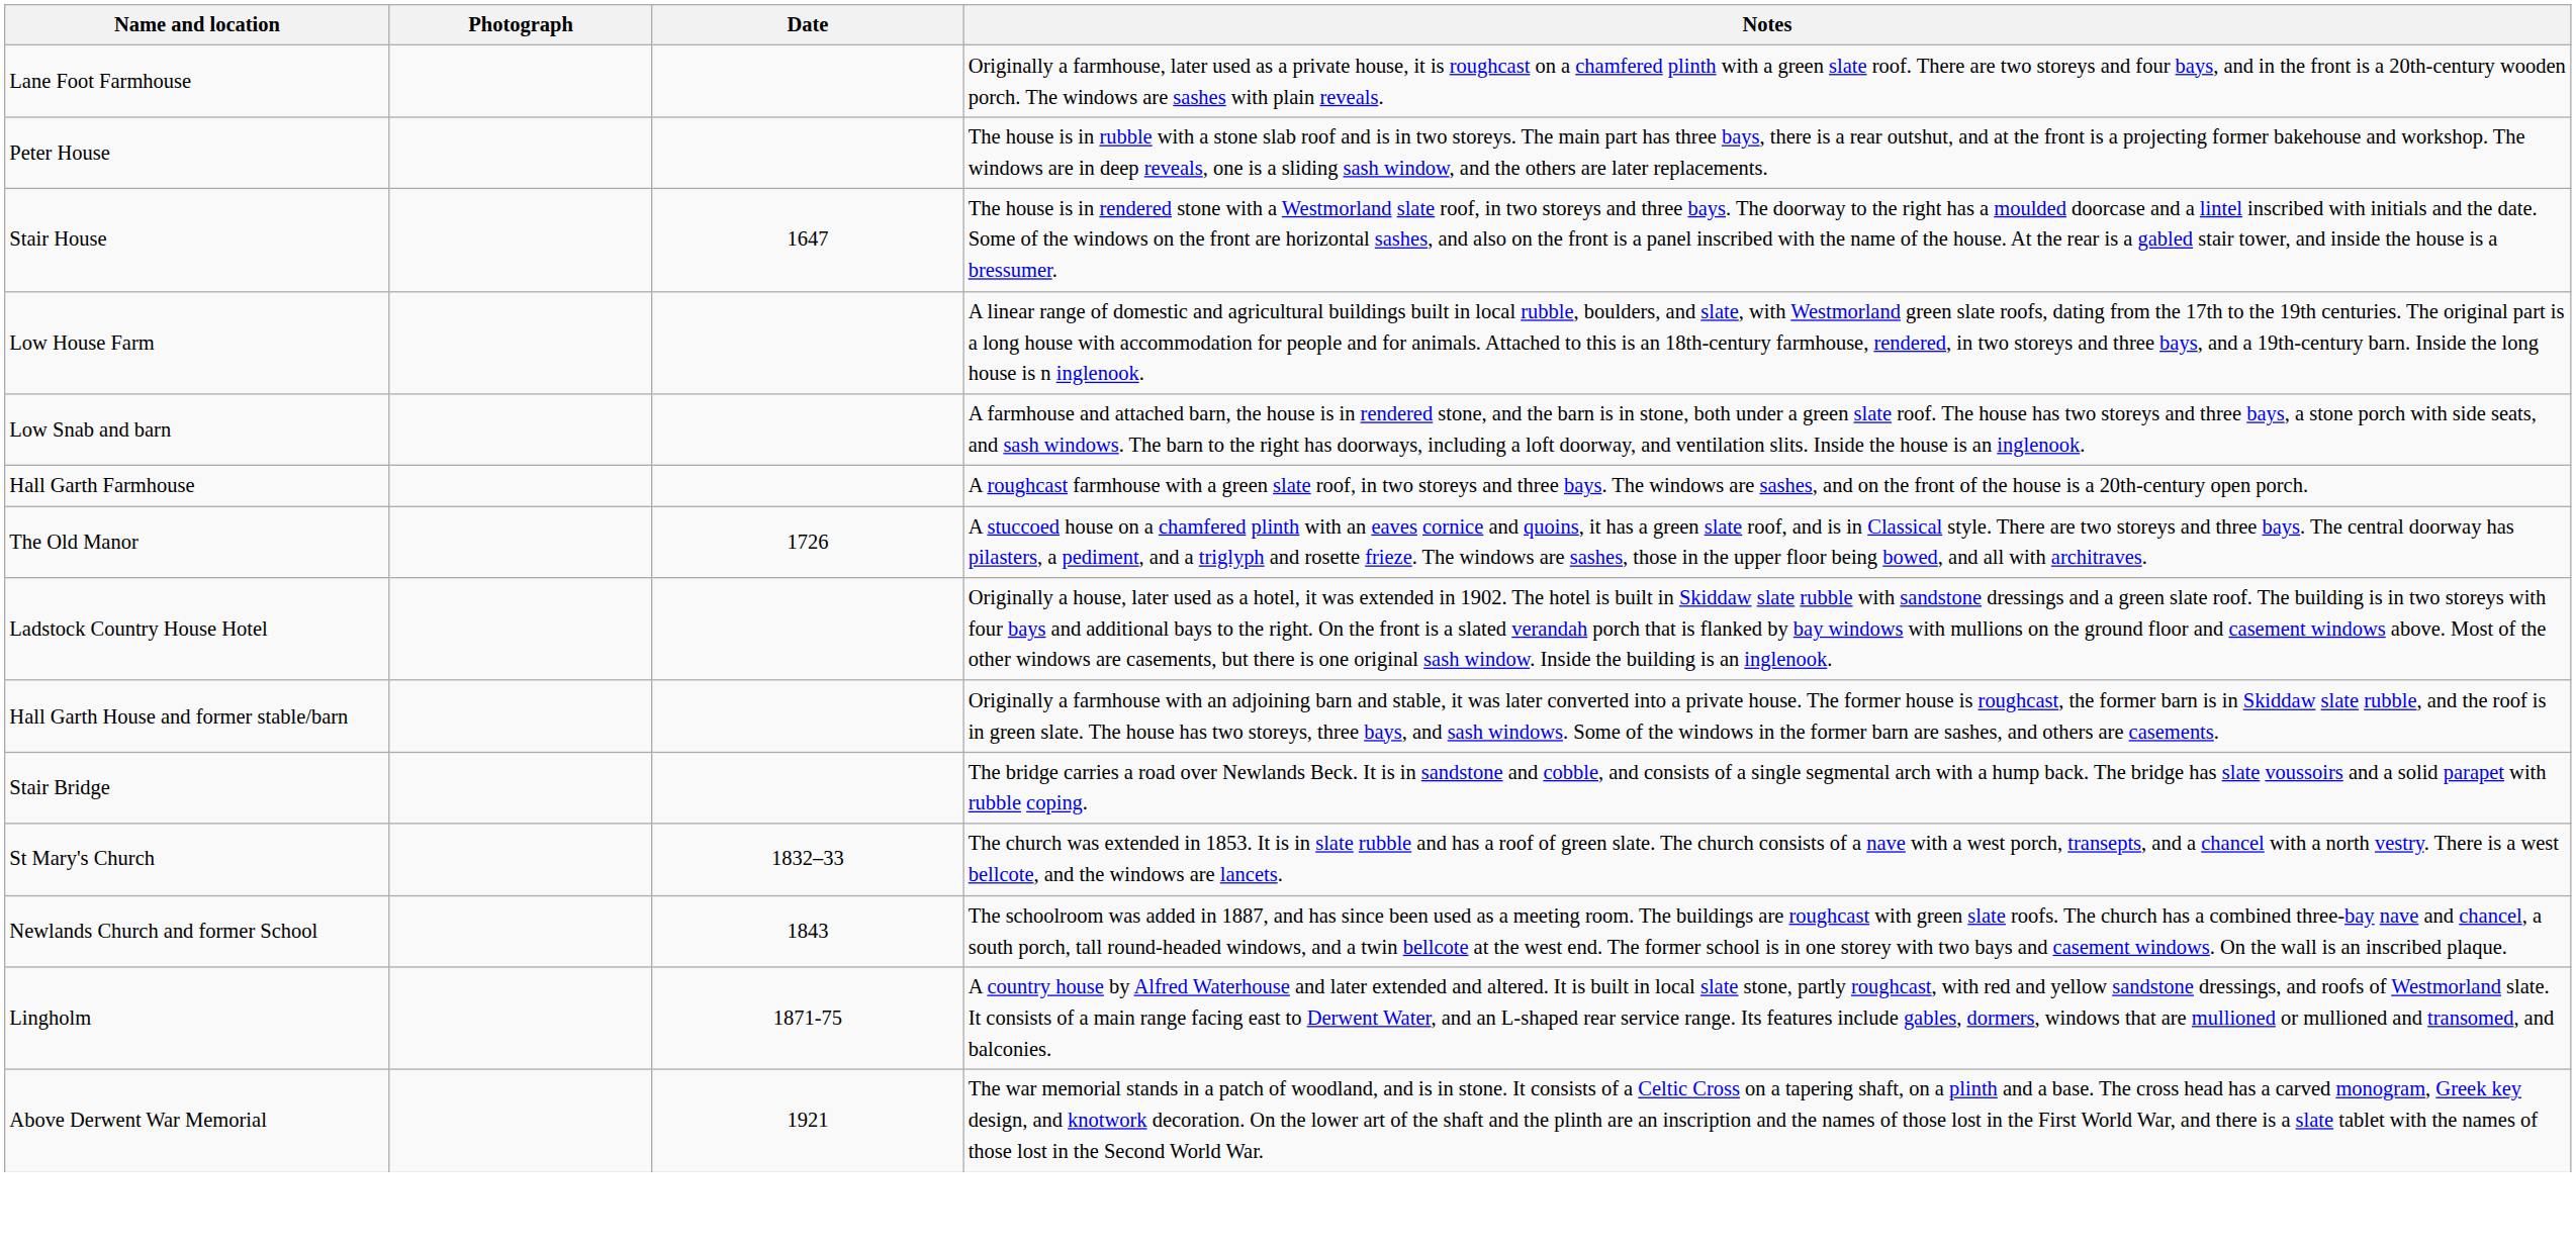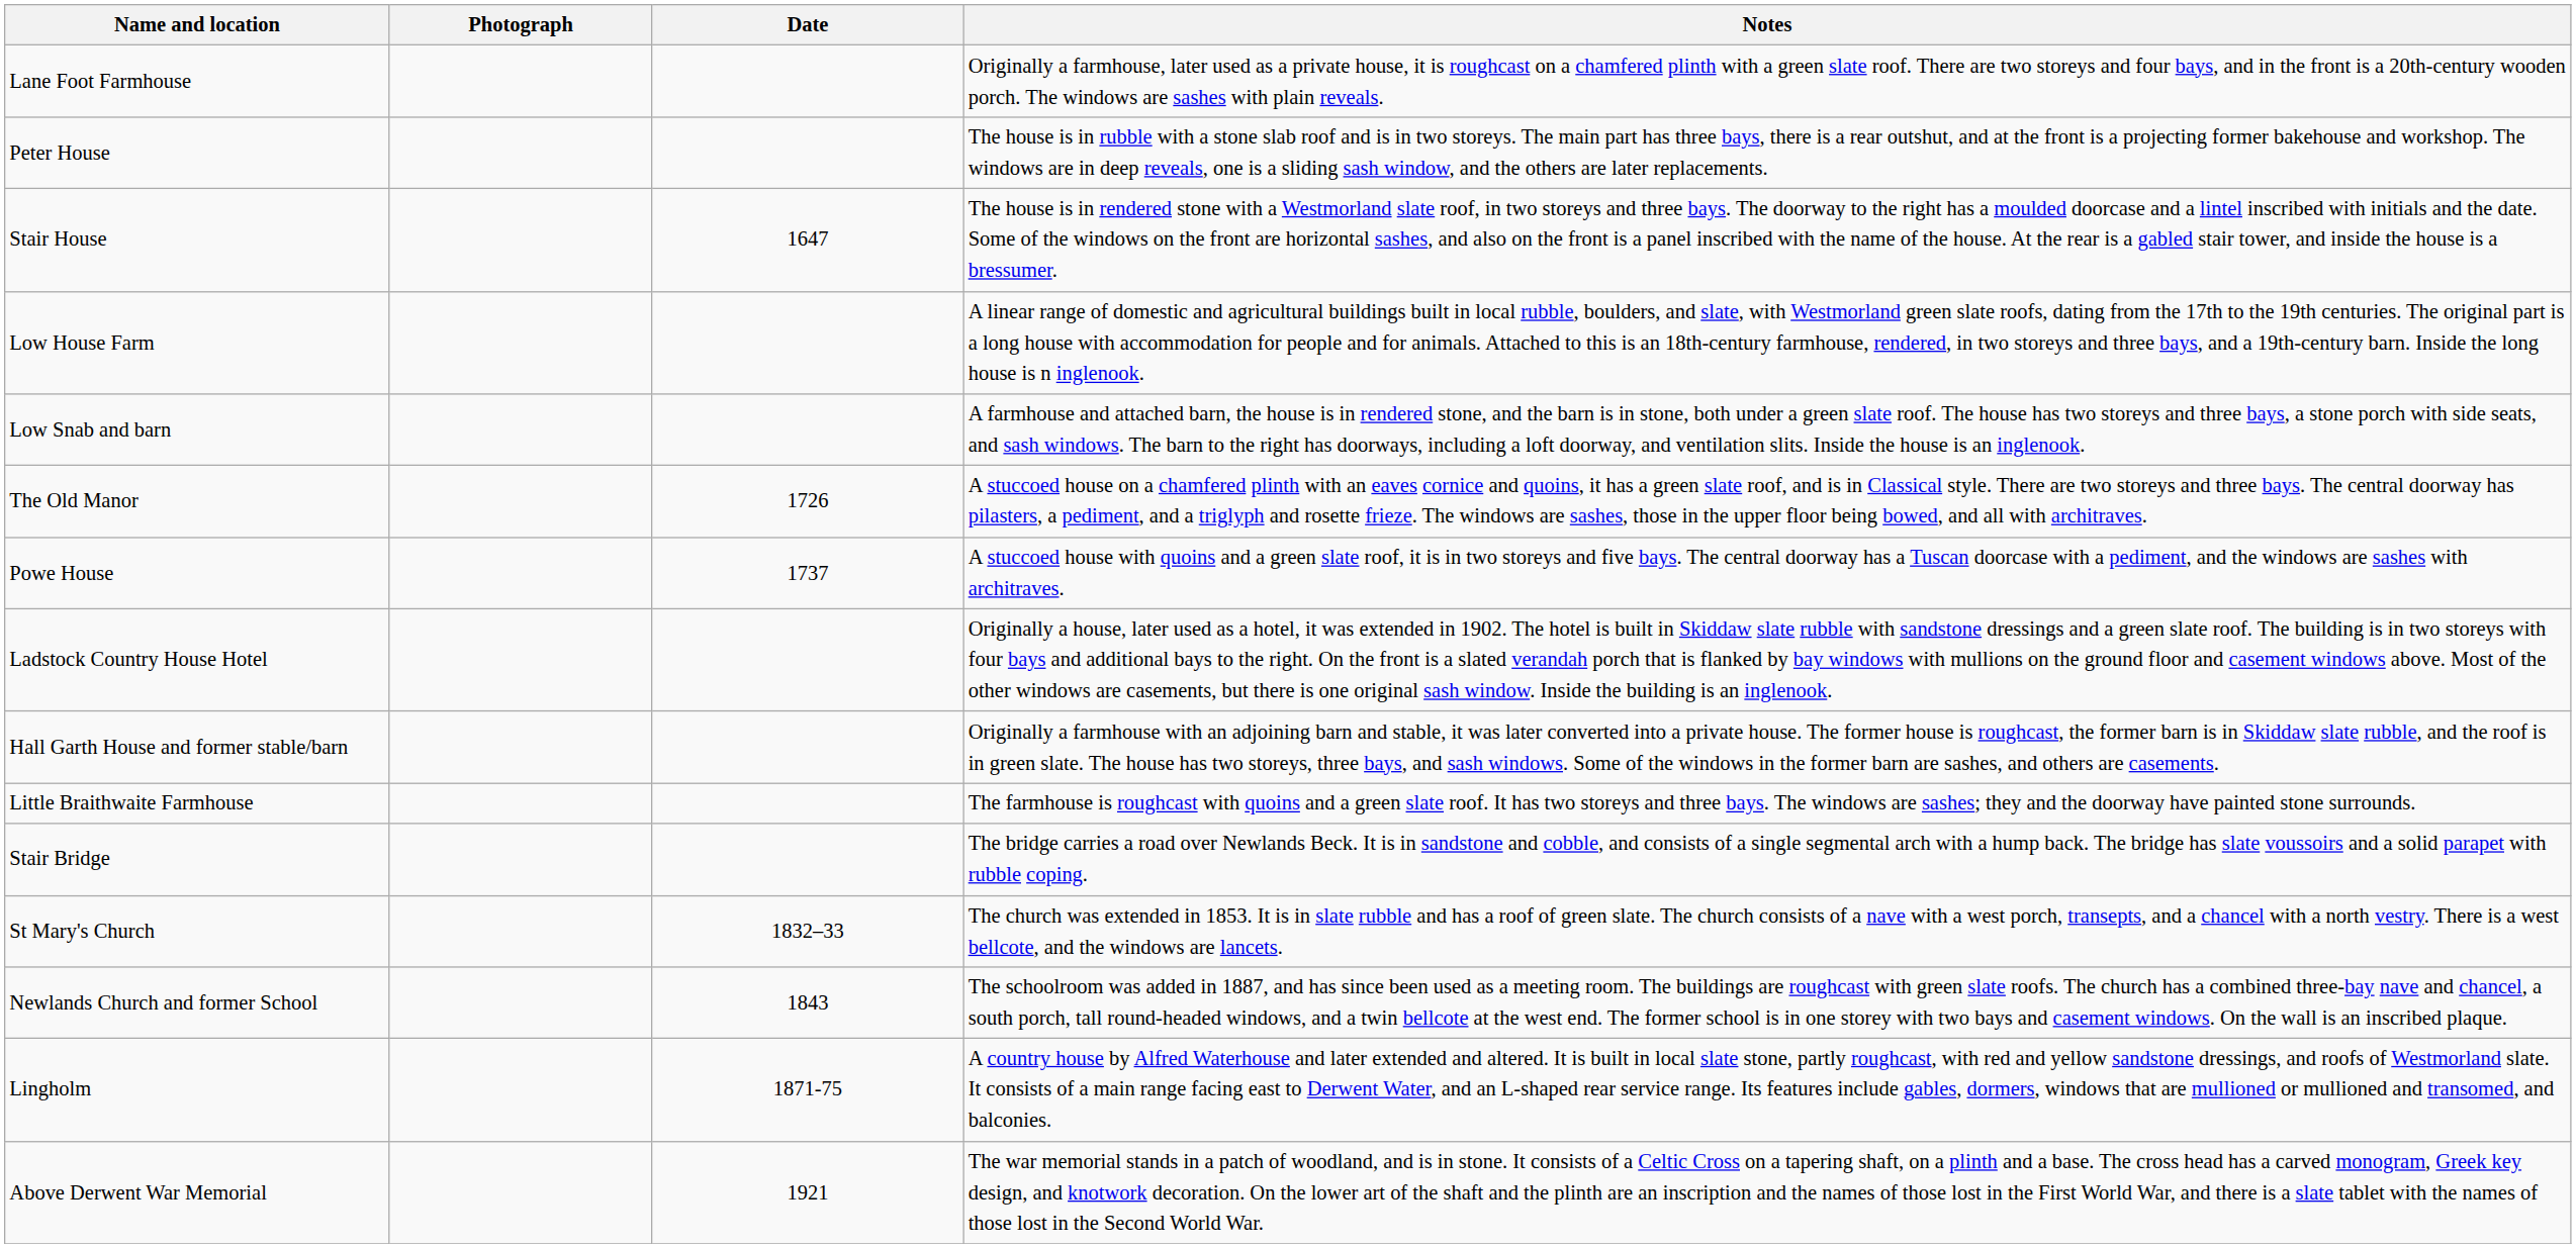- row: Hall Garth Farmhouse | A roughcast farmhouse with a green slate roof, in two storeys and three bays. The windows are sashes, and on the front of the house is a 20th-century open porch.
+ row: Powe House | 1737 | A stuccoed house with quoins and a green slate roof, it is in two storeys and five bays. The central doorway has a Tuscan doorcase with a pediment, and the windows are sashes with architraves.
+ row: Little Braithwaite Farmhouse | The farmhouse is roughcast with quoins and a green slate roof. It has two storeys and three bays. The windows are sashes; they and the doorway have painted stone surrounds.
